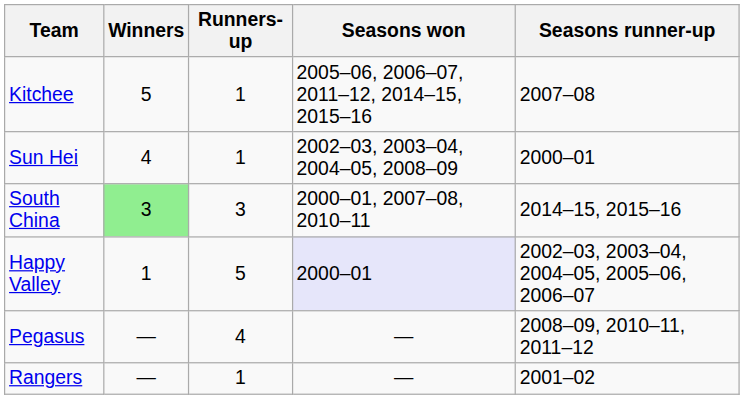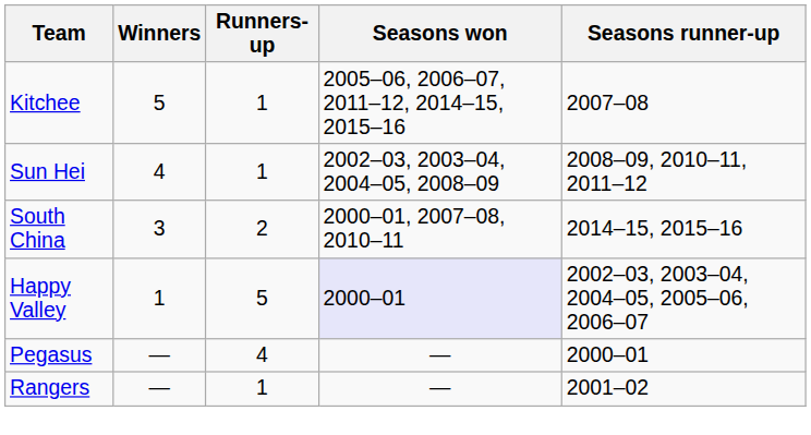Sun Hei | Seasons runner-up: 2000–01 -> 2008–09, 2010–11, 2011–12
South China | Winners: lightgreen background -> no background
South China | Runners-up: 3 -> 2
Pegasus | Seasons runner-up: 2008–09, 2010–11, 2011–12 -> 2000–01
